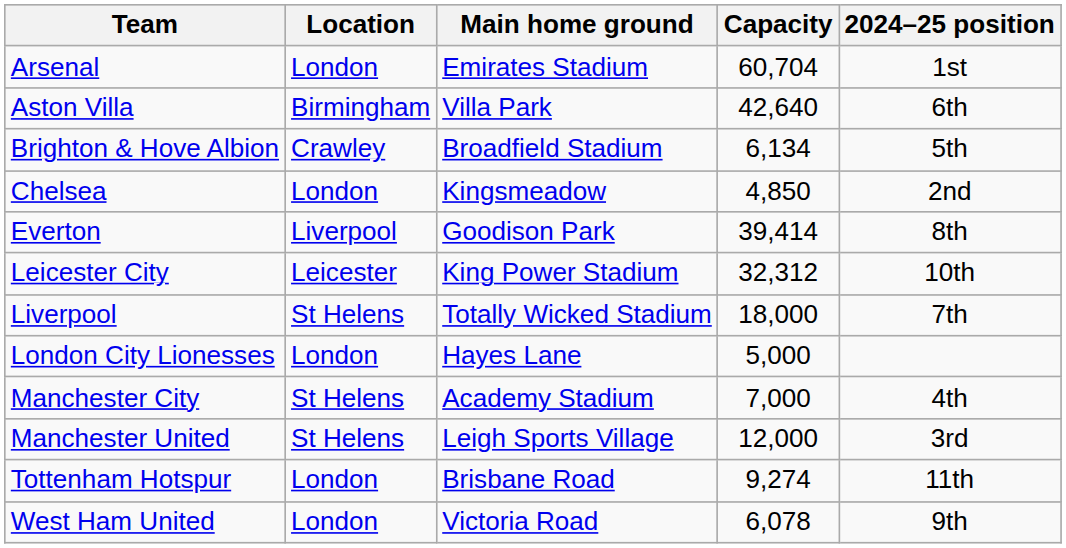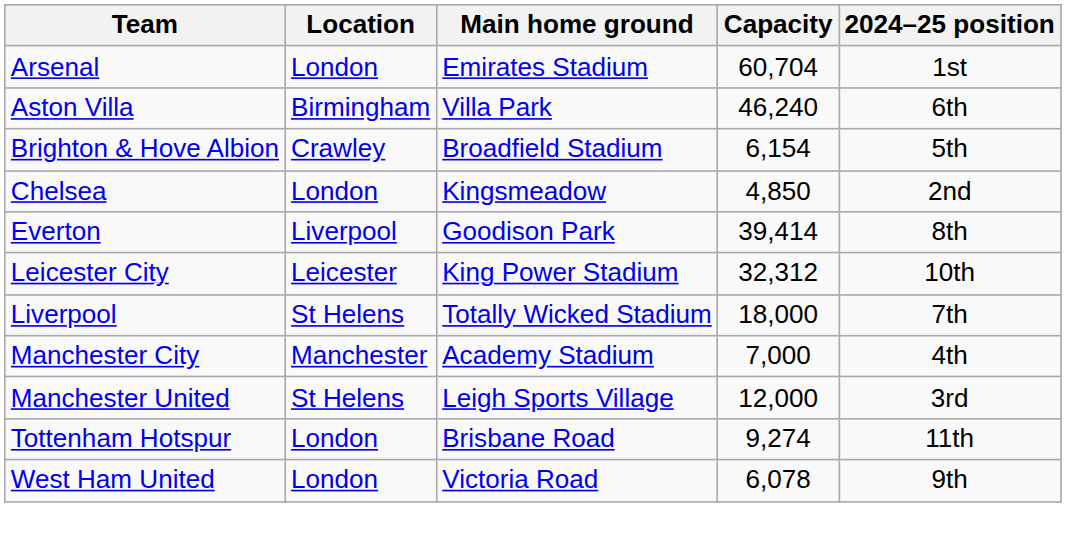Aston Villa | Capacity: 42,640 -> 46,240
Brighton & Hove Albion | Capacity: 6,134 -> 6,154
- row: London City Lionesses | London | Hayes Lane | 5,000
Manchester City | Location: St Helens -> Manchester
